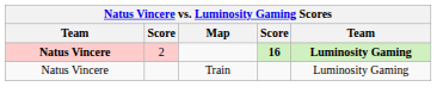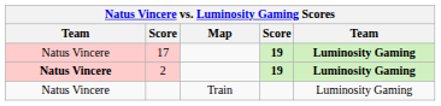+ row: Natus Vincere | 17 | 19 | Luminosity Gaming
2 | column 4: 16 -> 19
